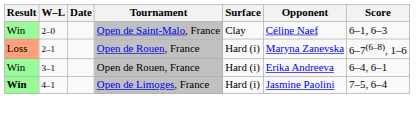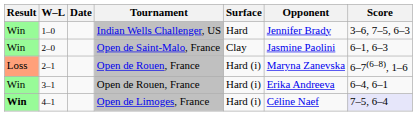+ row: Win | 1–0 | Indian Wells Challenger, US | Hard | Jennifer Brady | 3–6, 7–5, 6–3
2–0 | Opponent: Céline Naef -> Jasmine Paolini
4–1 | Opponent: Jasmine Paolini -> Céline Naef
4–1 | Score: no background -> lavender background
